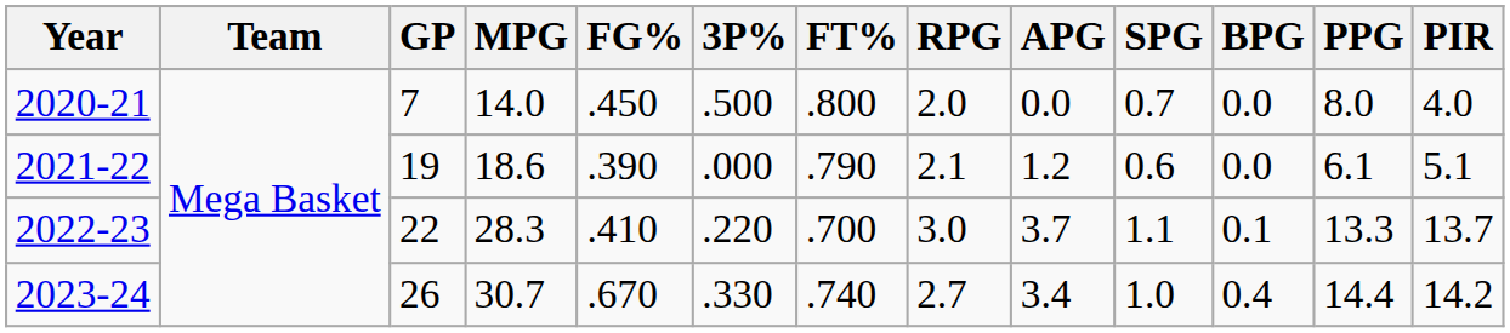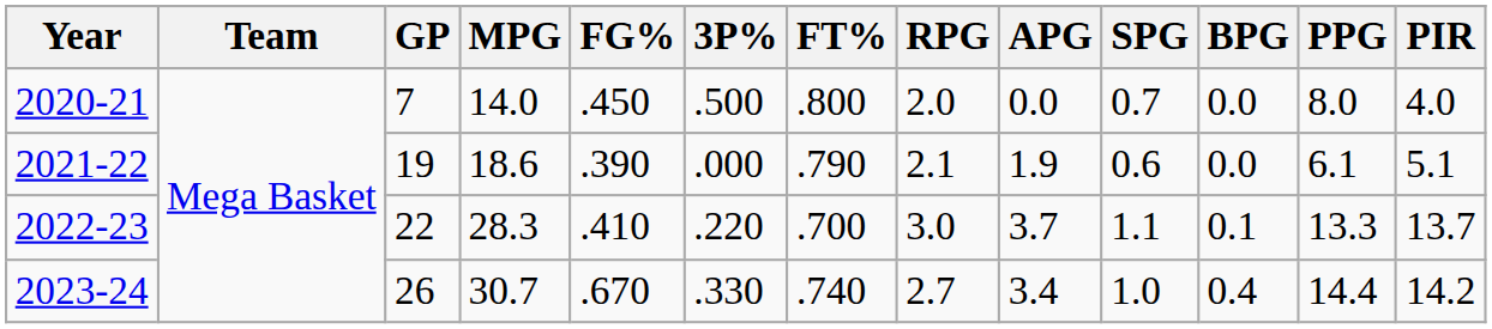2021-22 | APG: 1.2 -> 1.9
